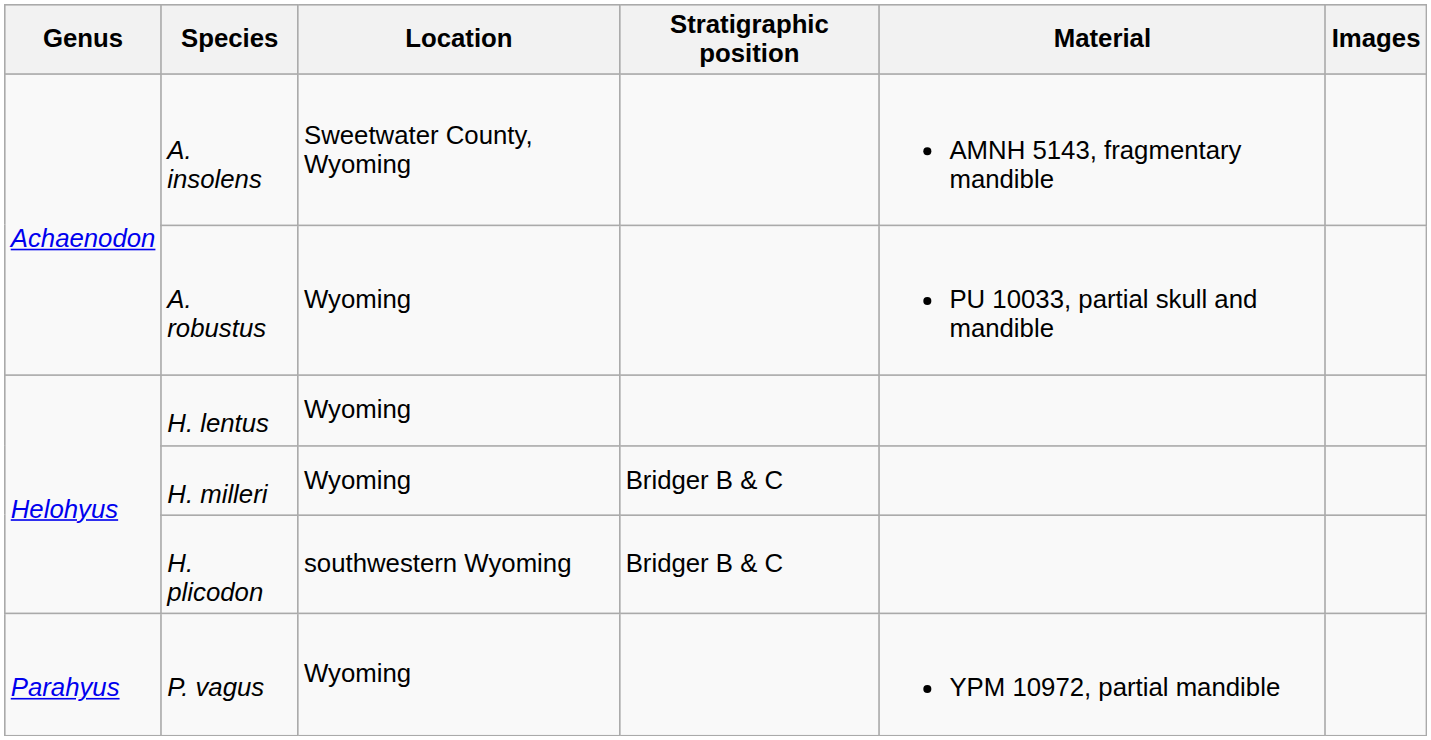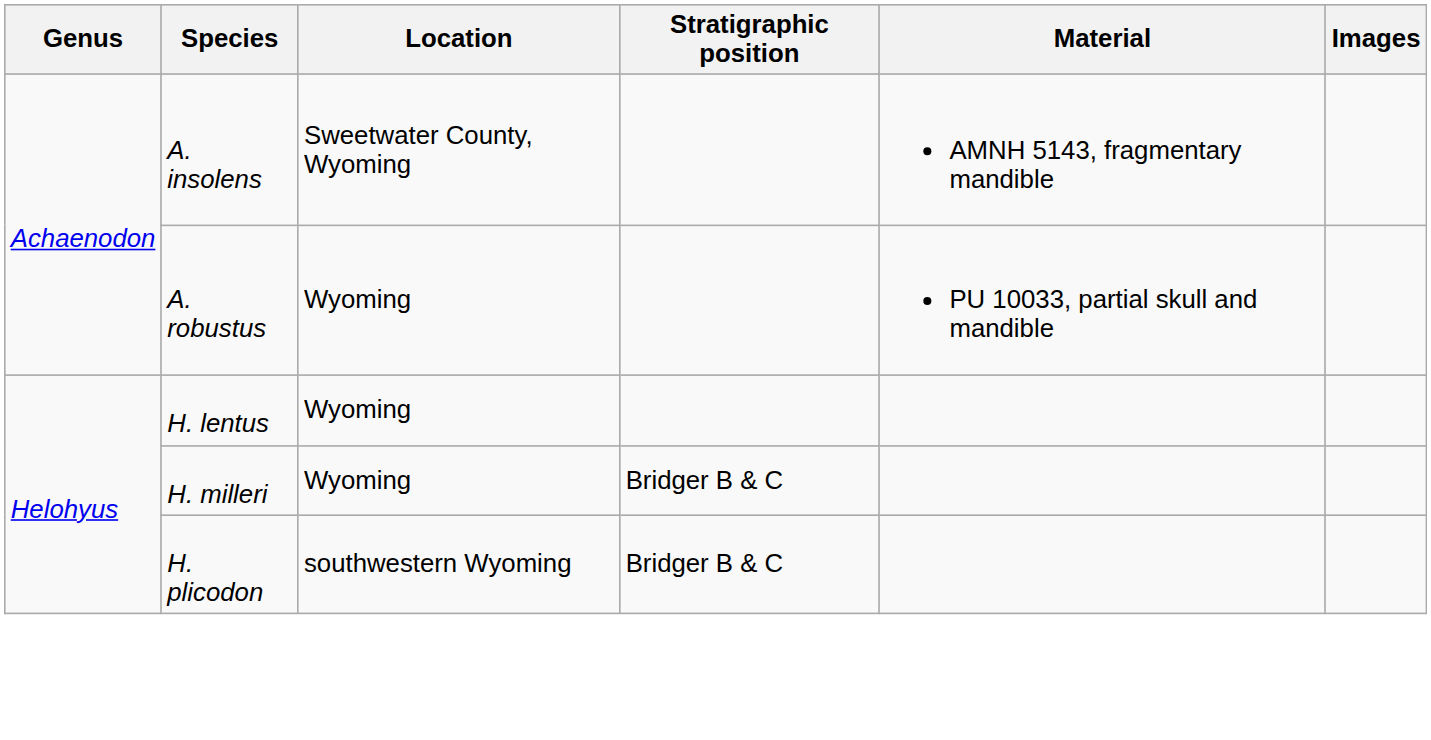- row: Parahyus | P. vagus | Wyoming | YPM 10972, partial mandible
